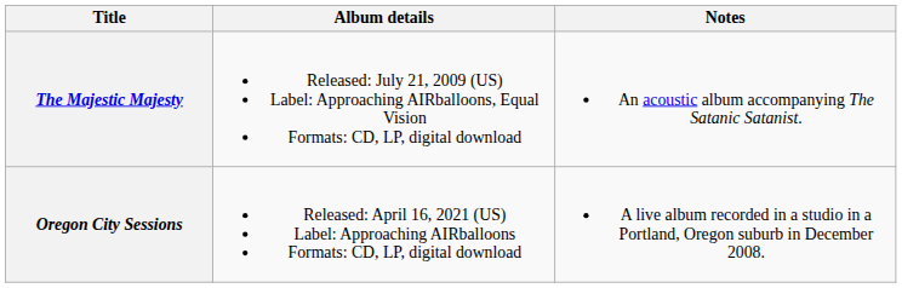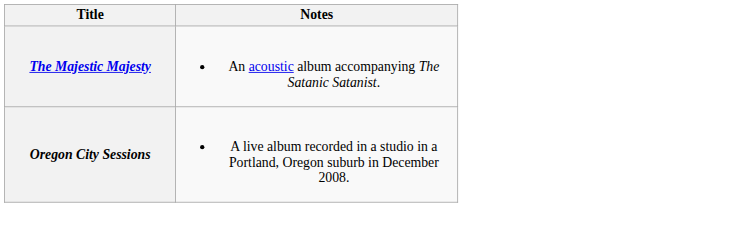- column: Album details | Released: July 21, 2009 (US) Label: Approaching AIRballoons, Equal Vision Formats: CD, LP, digital download | Released: April 16, 2021 (US) Label: Approaching AIRballoons Formats: CD, LP, digital download
